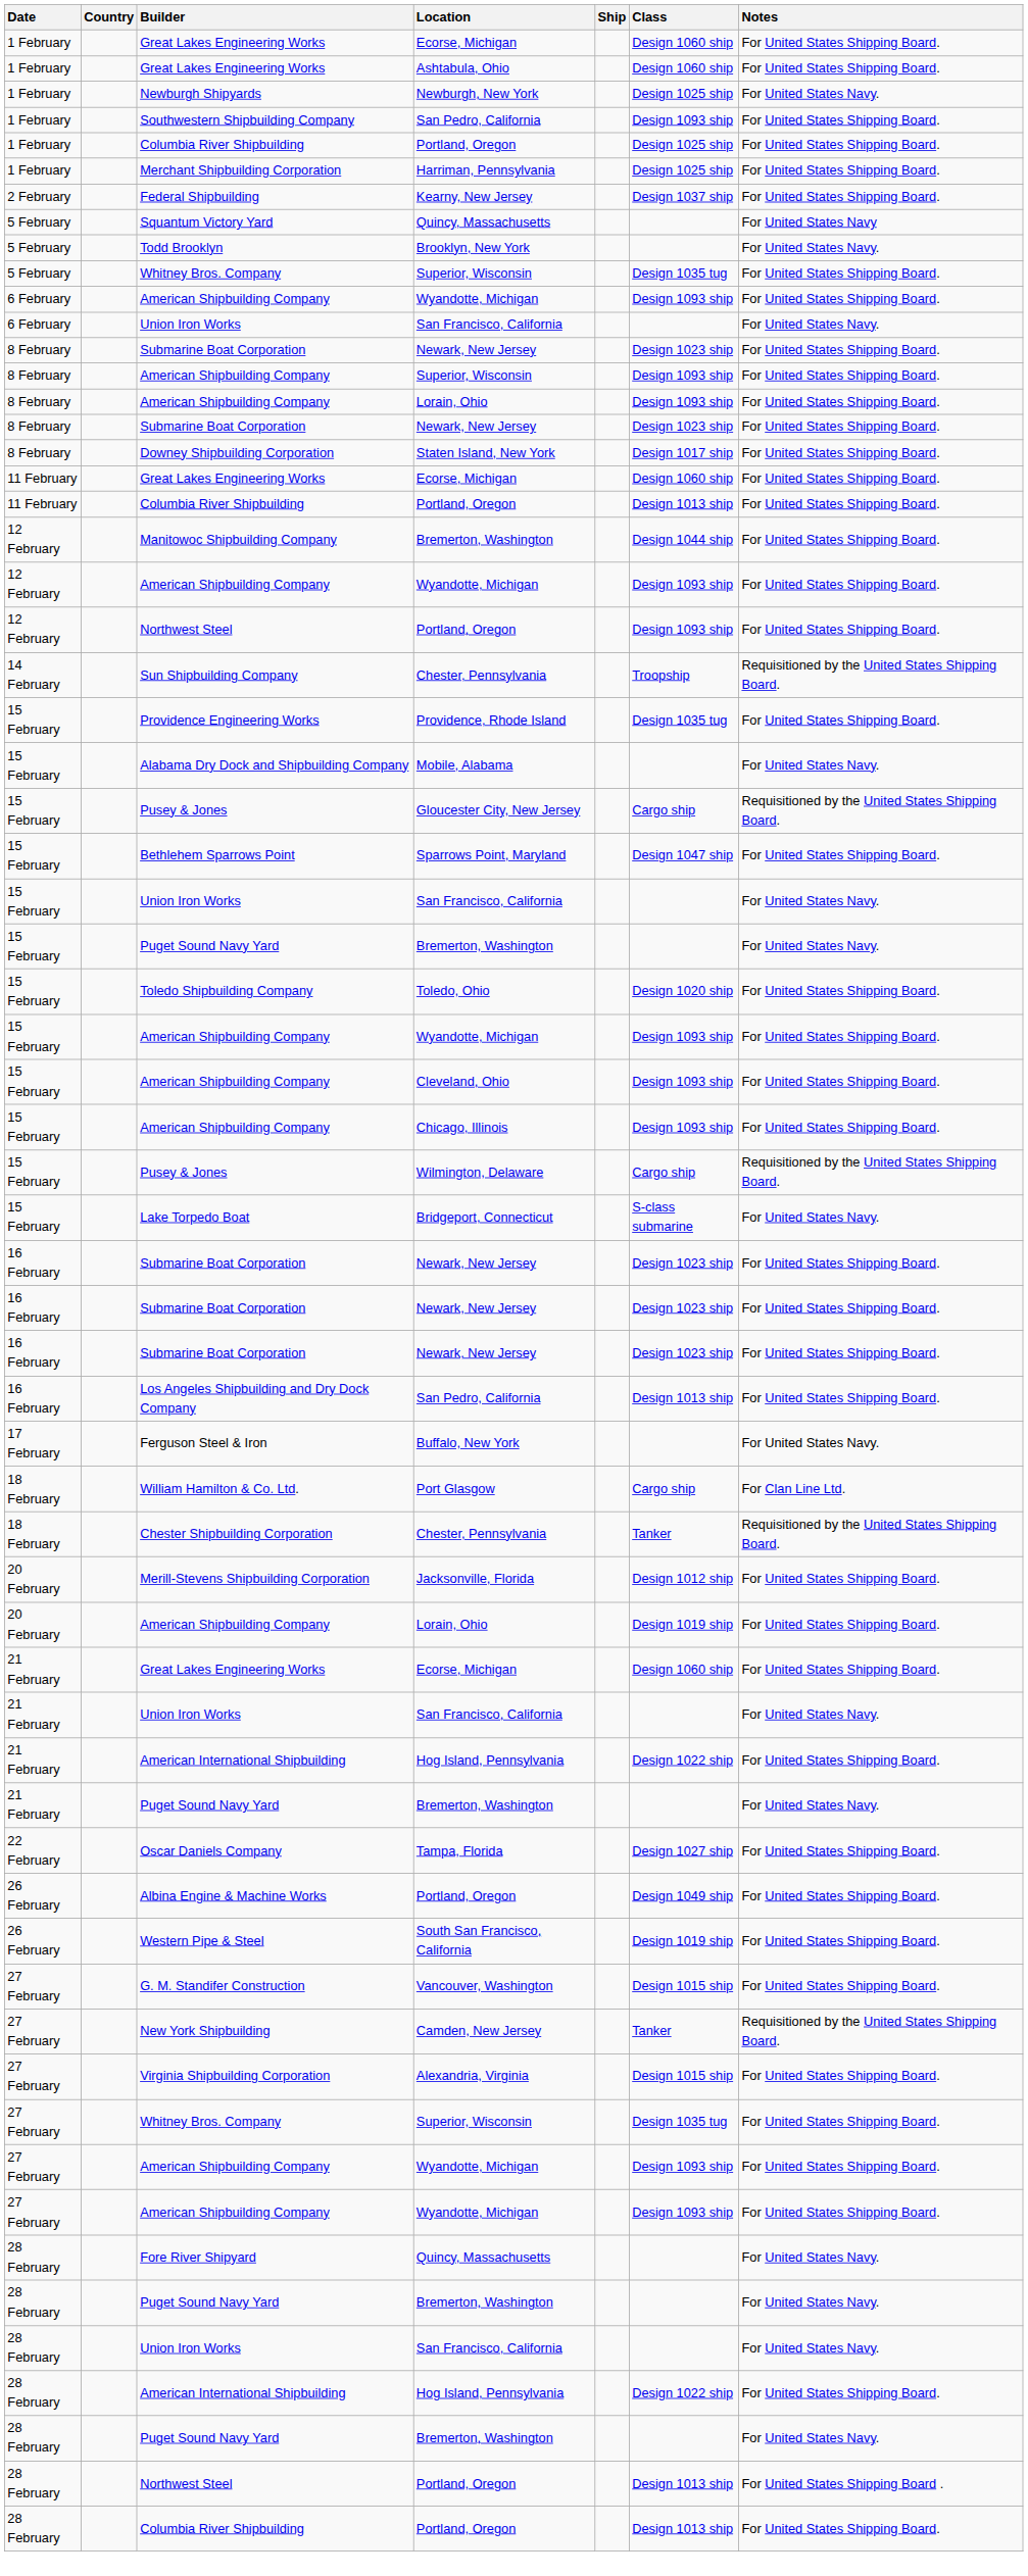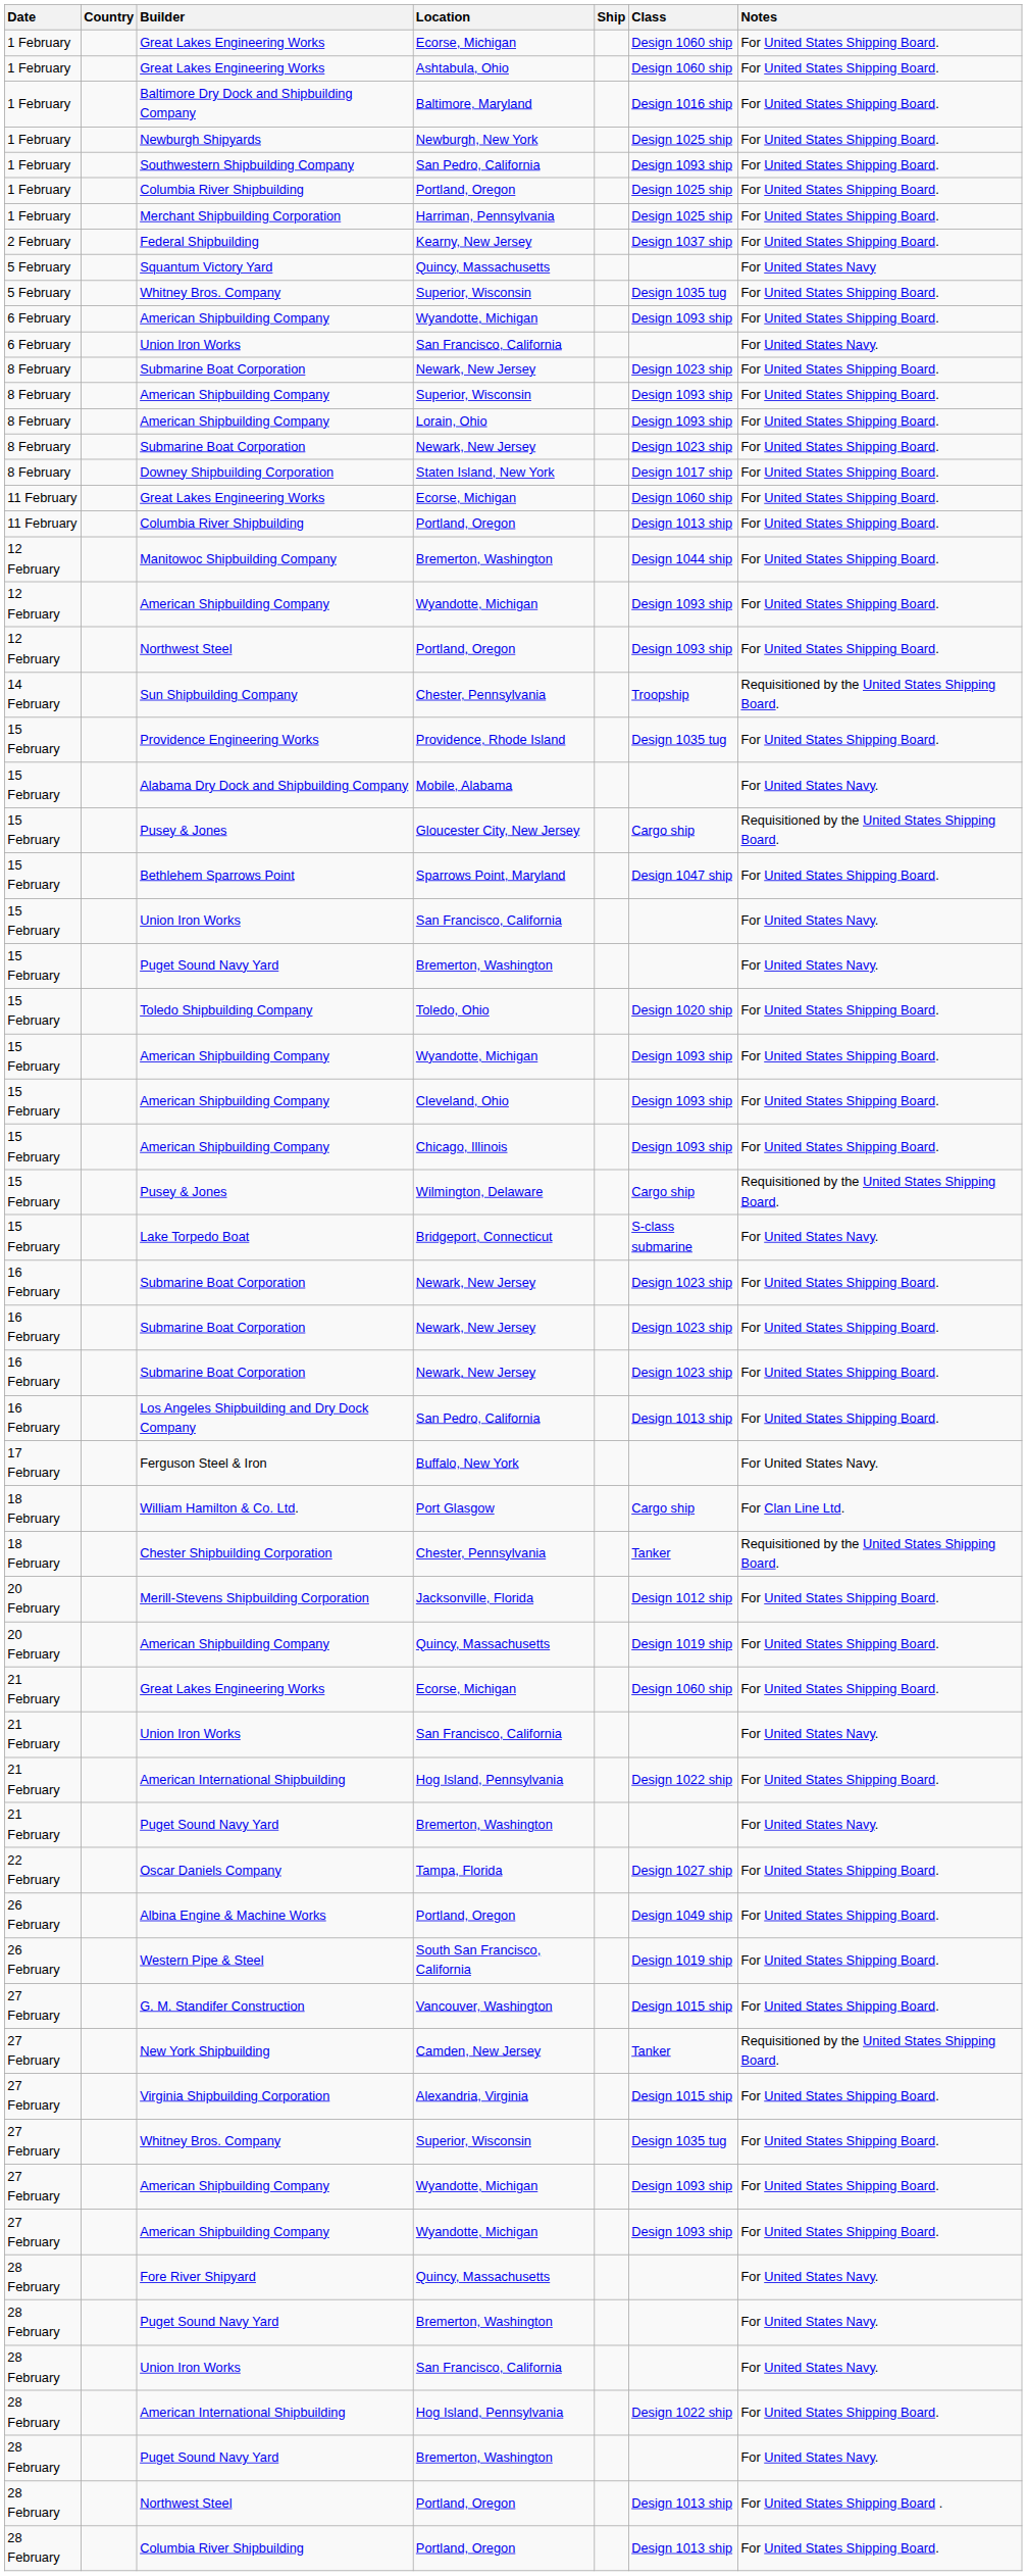+ row: 1 February | Baltimore Dry Dock and Shipbuilding Company | Baltimore, Maryland | Design 1016 ship | For United States Shipping Board.
Newburgh Shipyards | Notes: For United States Navy. -> For United States Shipping Board.
- row: 5 February | Todd Brooklyn | Brooklyn, New York | For United States Navy.
20 February / American Shipbuilding Company | Location: Lorain, Ohio -> Quincy, Massachusetts
